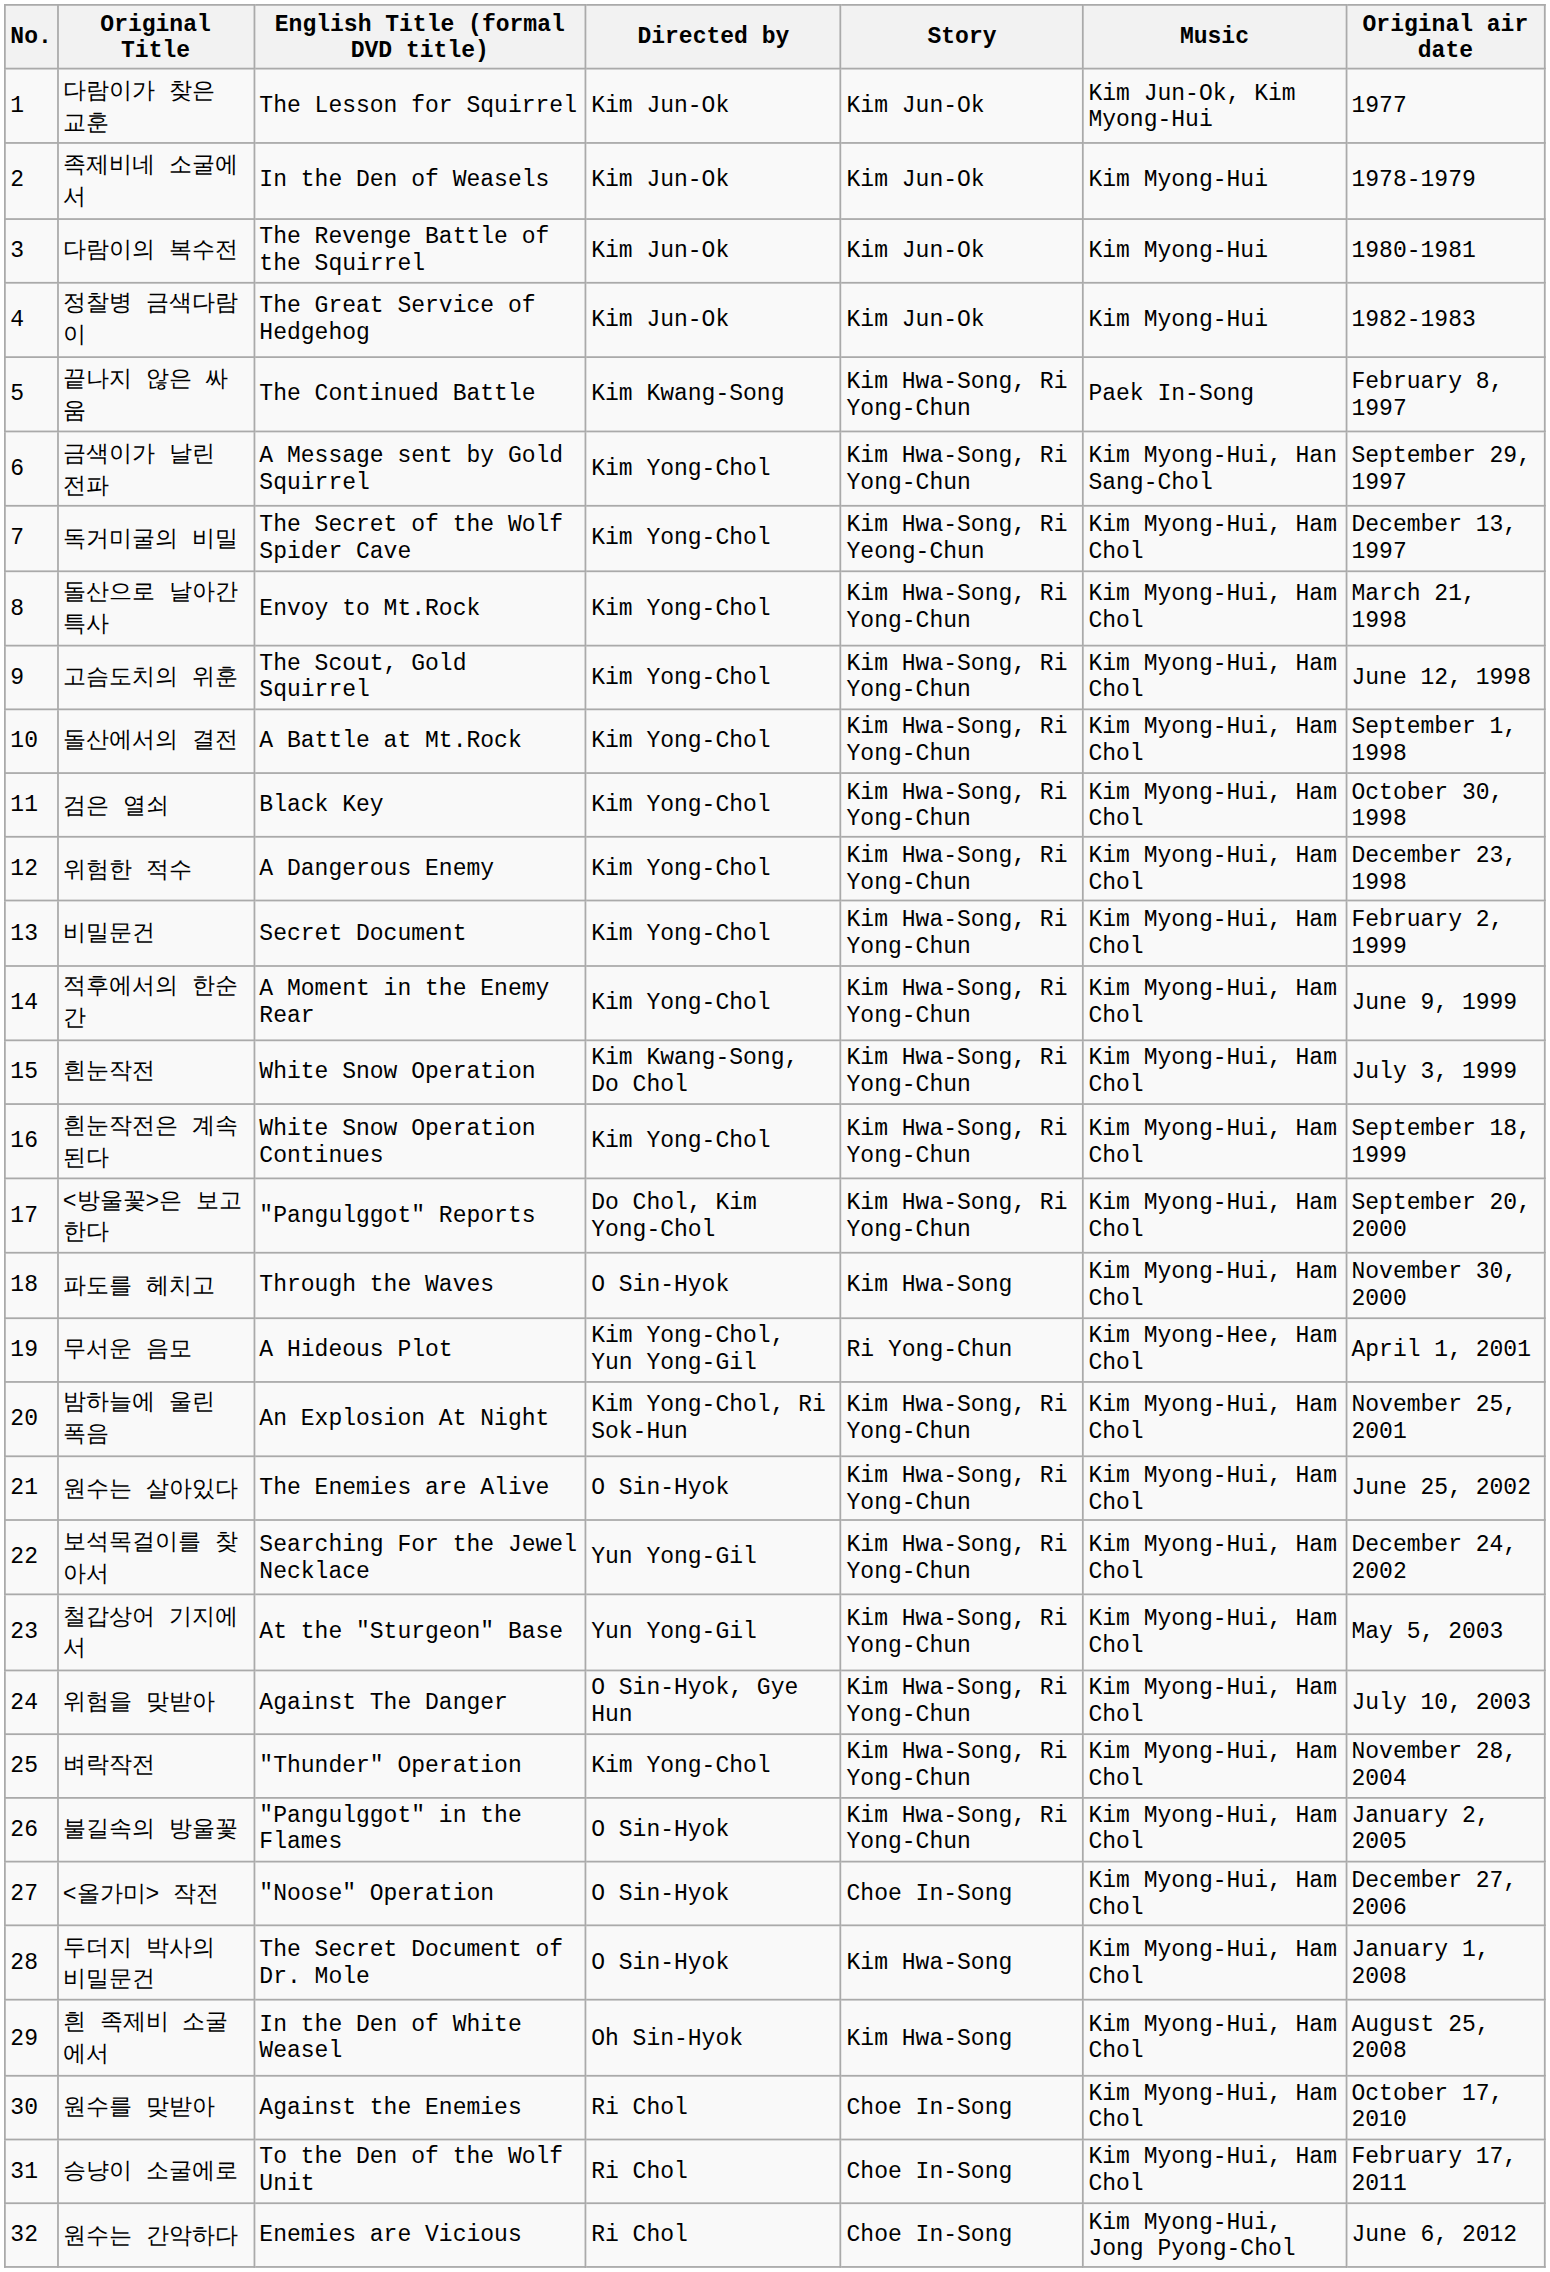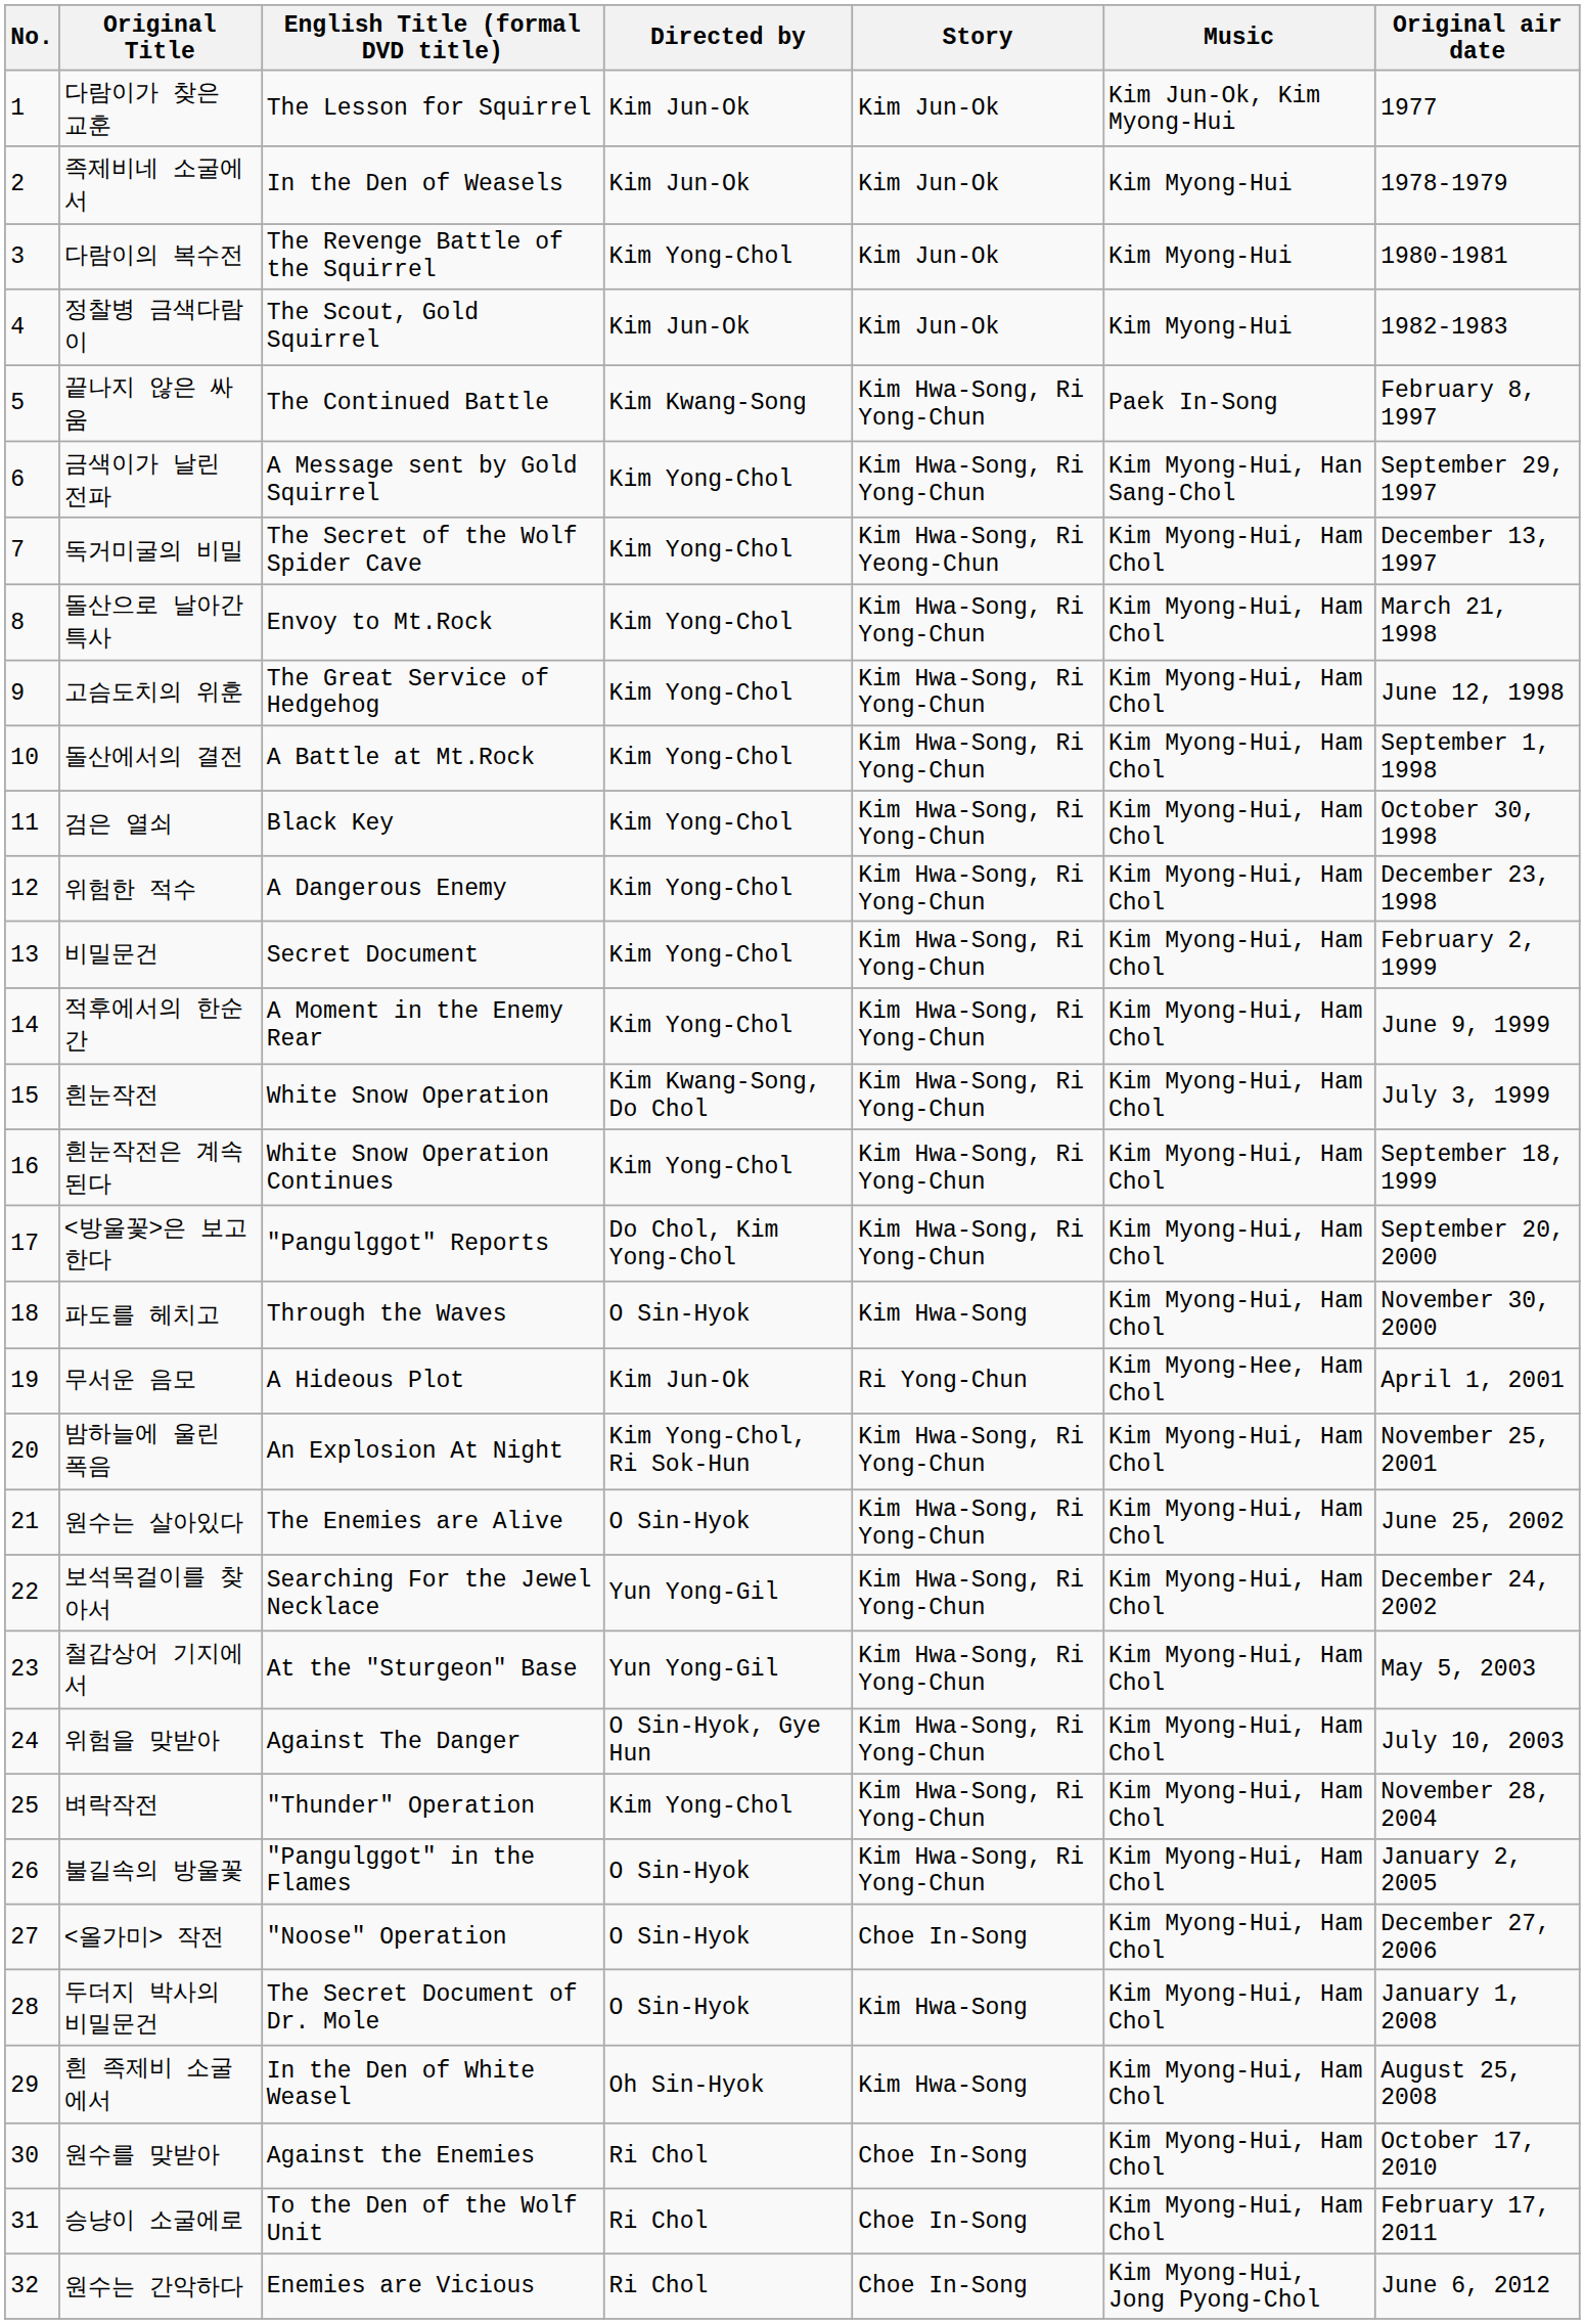다람이의 복수전 | Directed by: Kim Jun-Ok -> Kim Yong-Chol
정찰병 금색다람이 | English Title (formal DVD title): The Great Service of Hedgehog -> The Scout, Gold Squirrel
고슴도치의 위훈 | English Title (formal DVD title): The Scout, Gold Squirrel -> The Great Service of Hedgehog
무서운 음모 | Directed by: Kim Yong-Chol, Yun Yong-Gil -> Kim Jun-Ok
